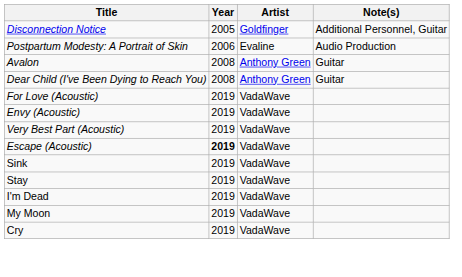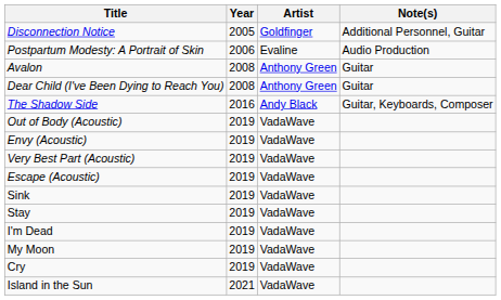+ row: The Shadow Side | 2016 | Andy Black | Guitar, Keyboards, Composer
- row: For Love (Acoustic) | 2019 | VadaWave
+ row: Out of Body (Acoustic) | 2019 | VadaWave
Escape (Acoustic) | Year: bold -> normal
+ row: Island in the Sun | 2021 | VadaWave
